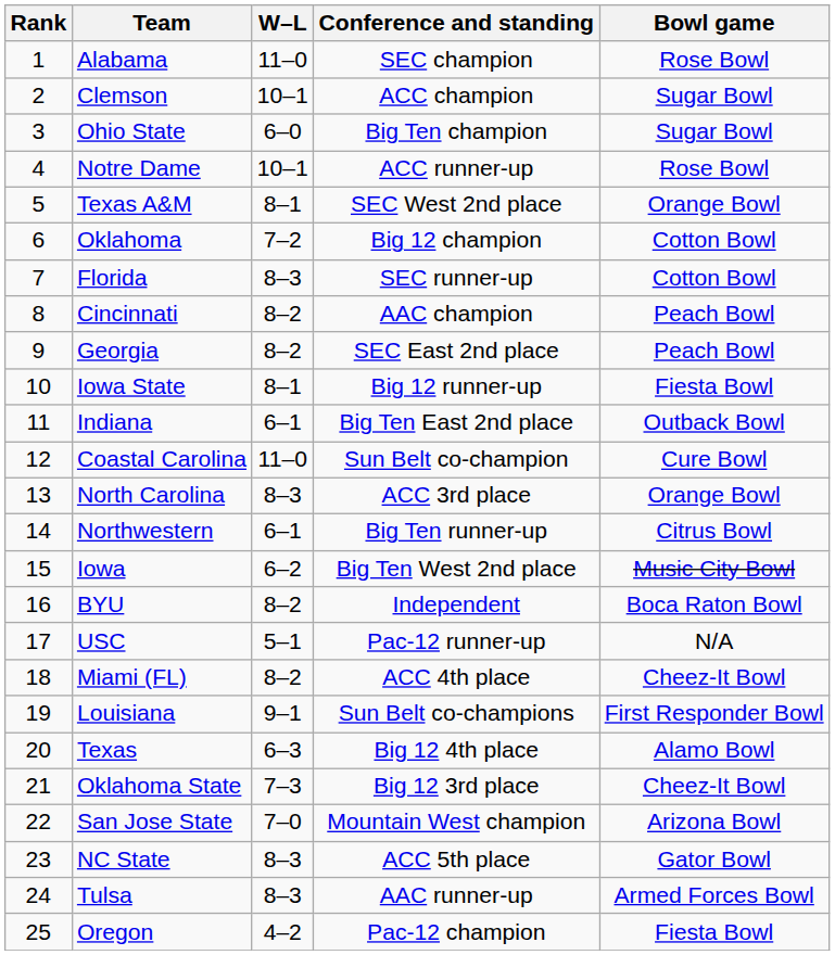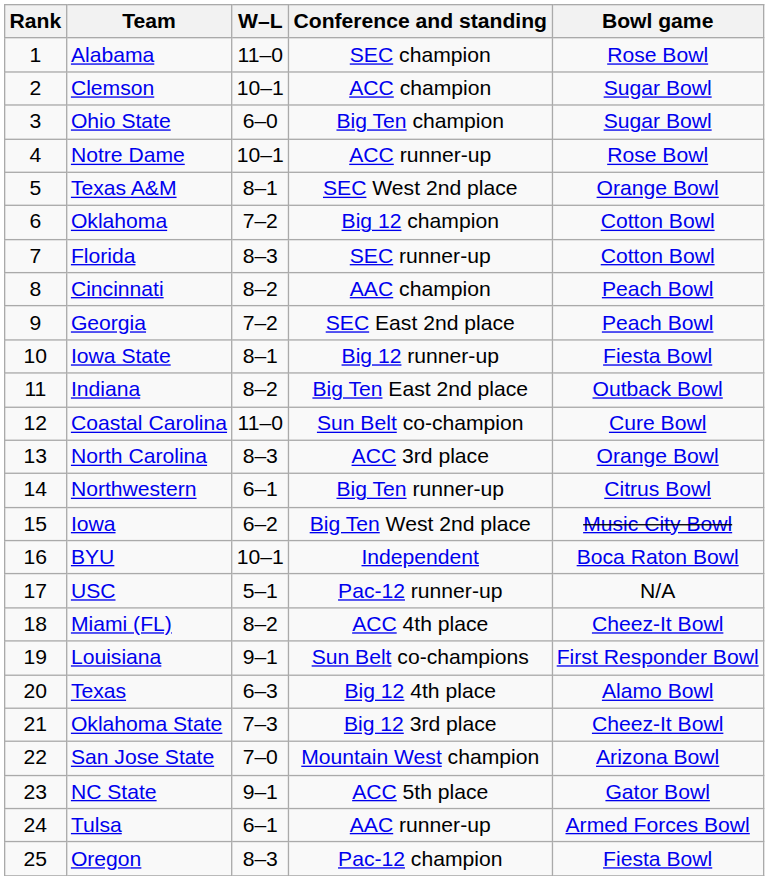Georgia | W–L: 8–2 -> 7–2
Indiana | W–L: 6–1 -> 8–2
BYU | W–L: 8–2 -> 10–1
NC State | W–L: 8–3 -> 9–1
Tulsa | W–L: 8–3 -> 6–1
Oregon | W–L: 4–2 -> 8–3
